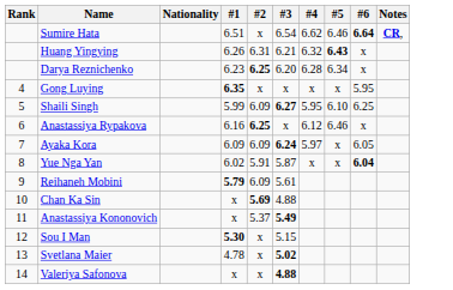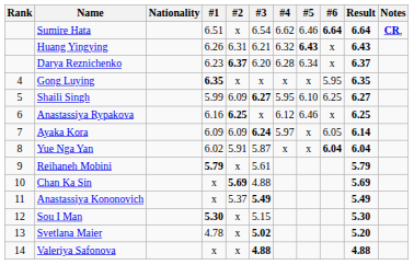+ column: Result | 6.64 | 6.43 | 6.37 | 6.35 | 6.27 | 6.25 | 6.14 | 6.04 | 5.79 | 5.69 | 5.49 | 5.30 | 5.20 | 4.88
Darya Reznichenko | #2: 6.25 -> 6.37
Reihaneh Mobini | #2: 6.09 -> x
